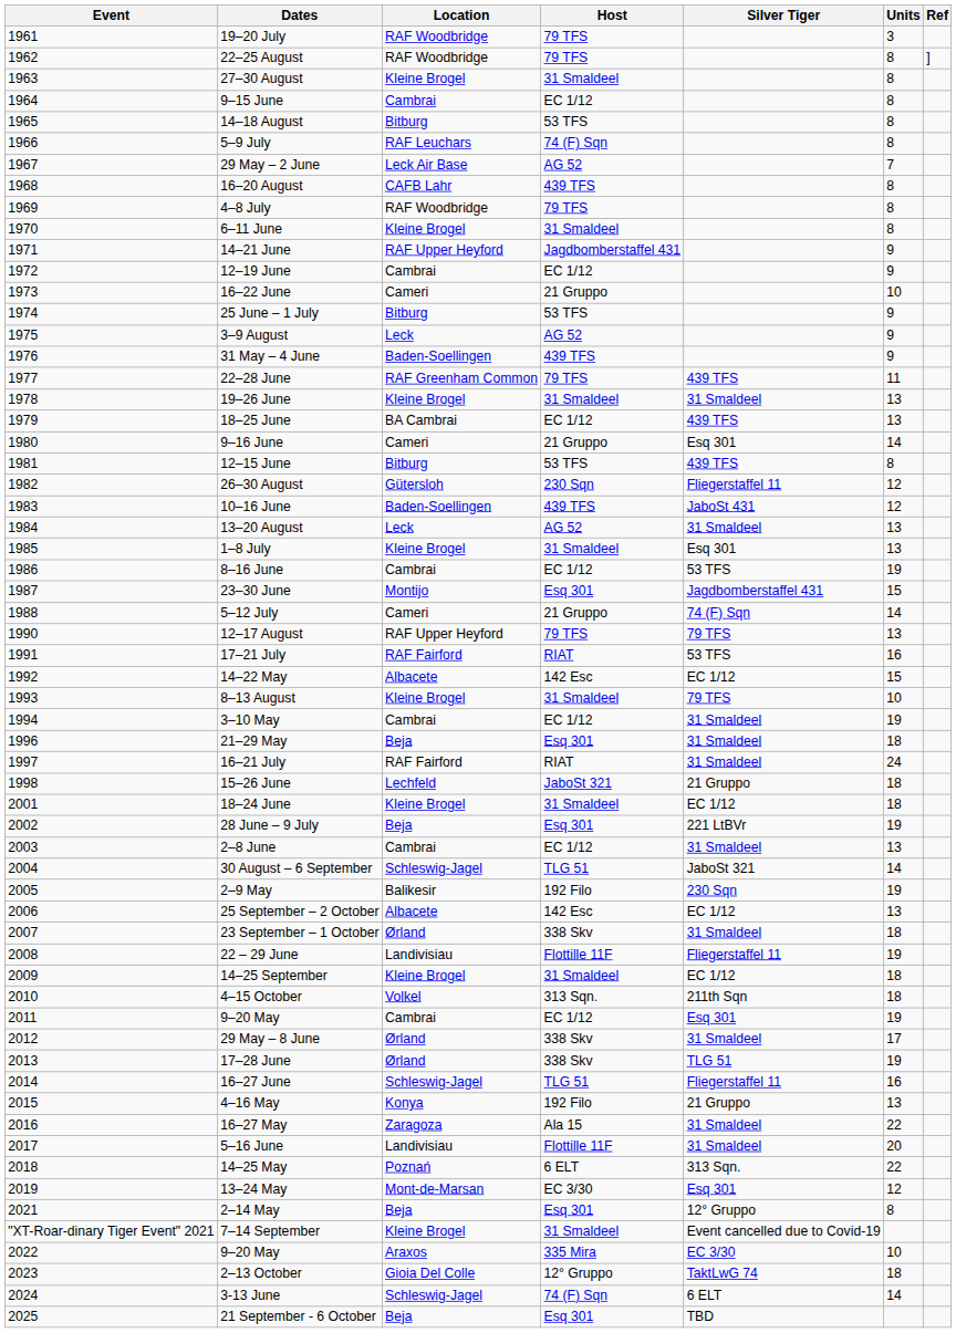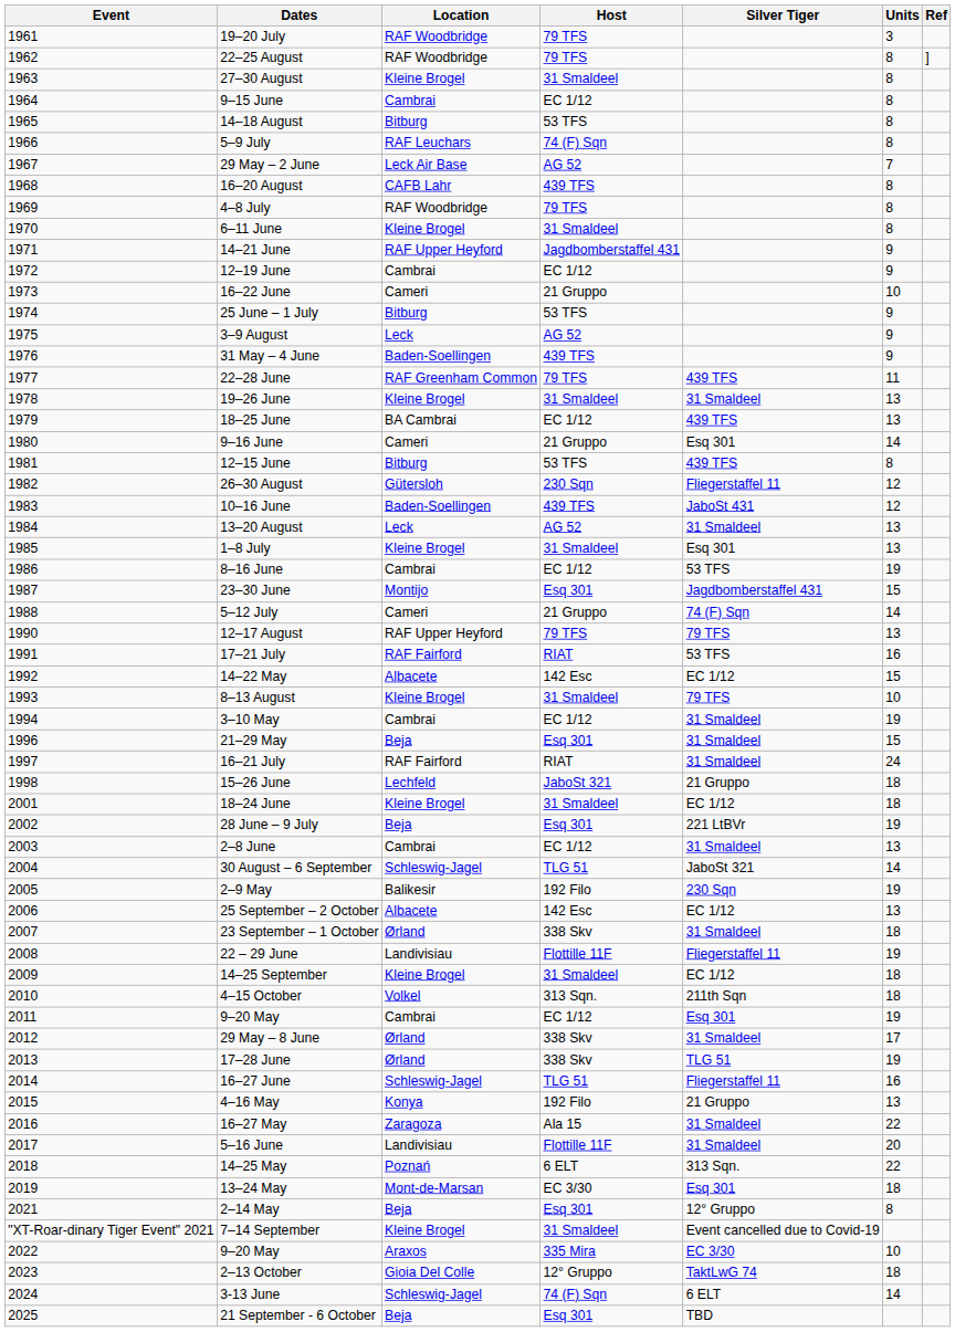21–29 May | Units: 18 -> 15
13–24 May | Units: 12 -> 18
